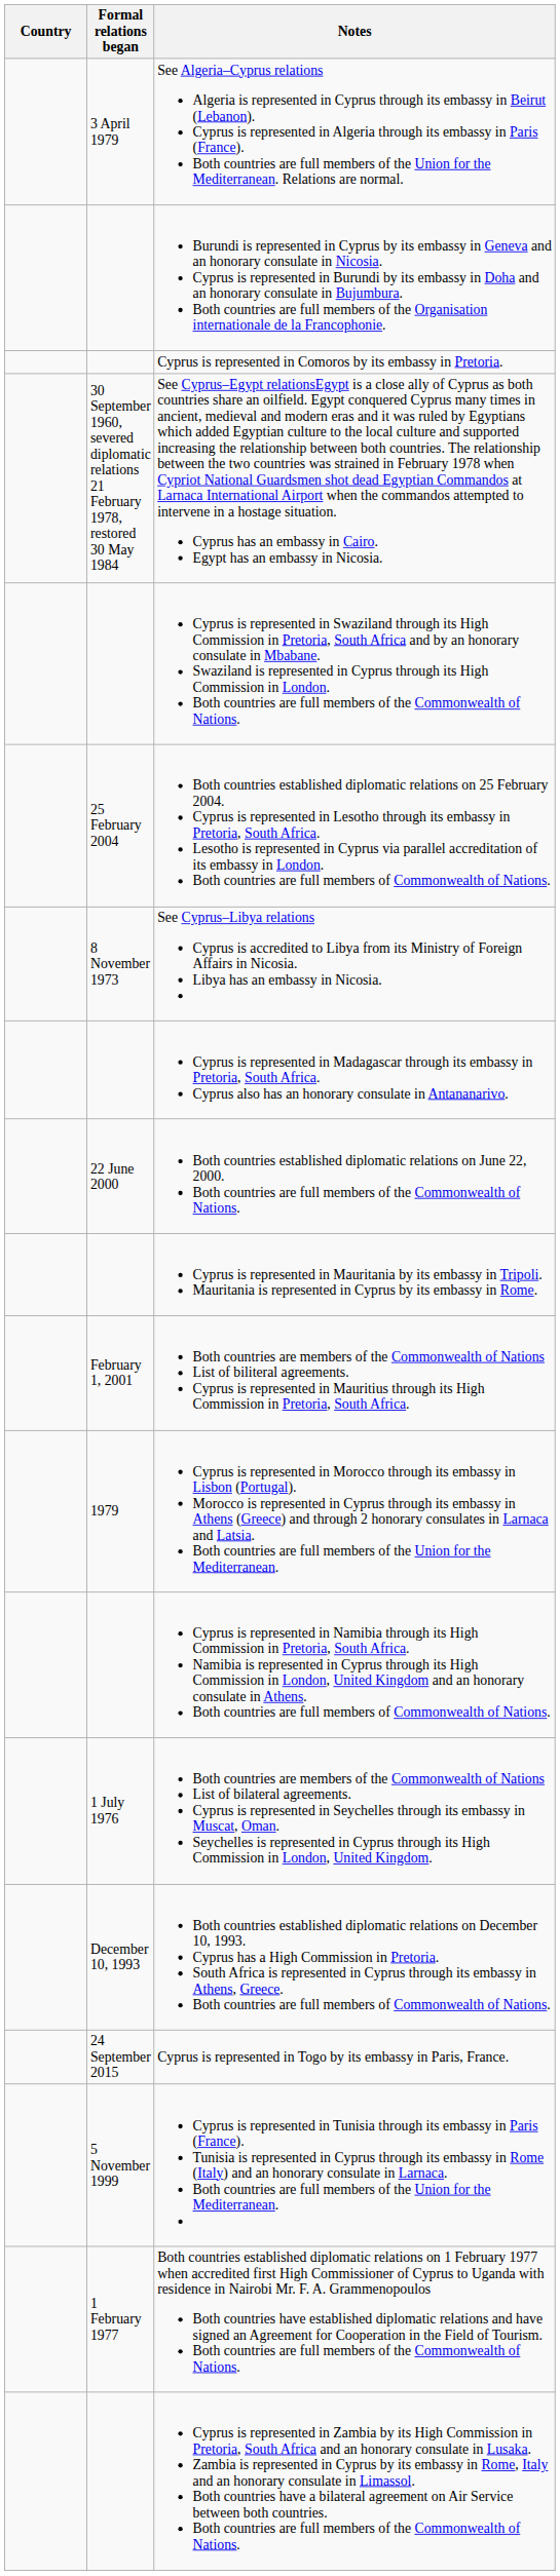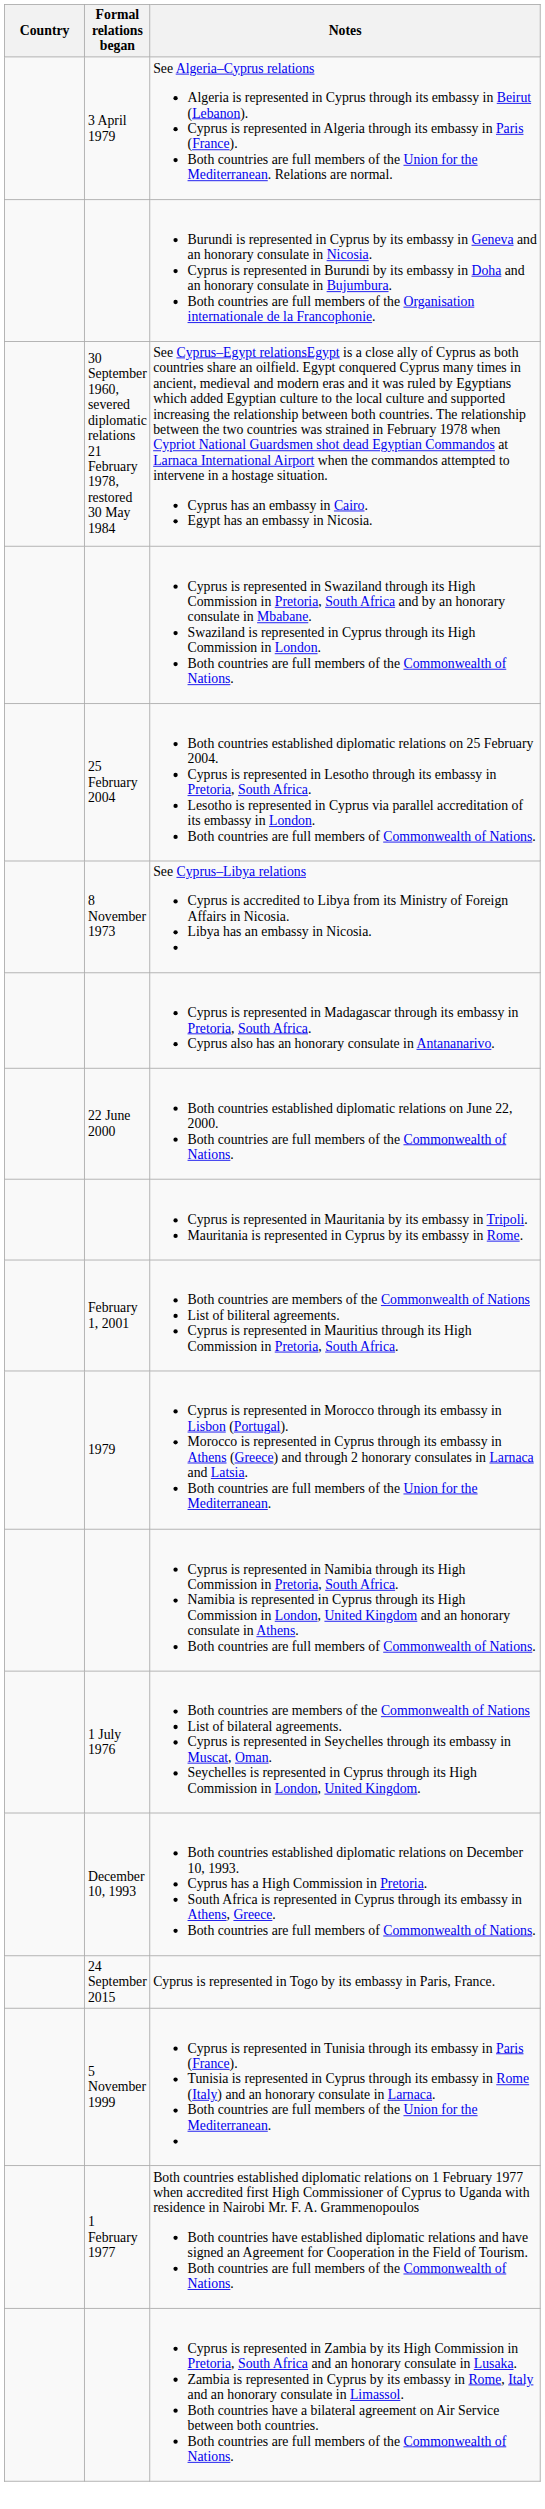- row: Cyprus is represented in Comoros by its embassy in Pretoria.
